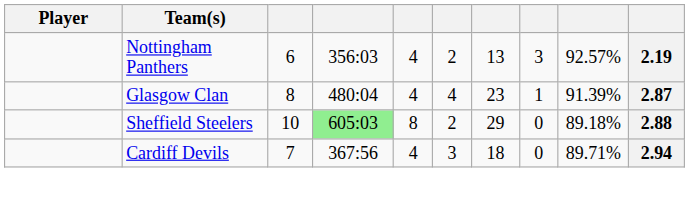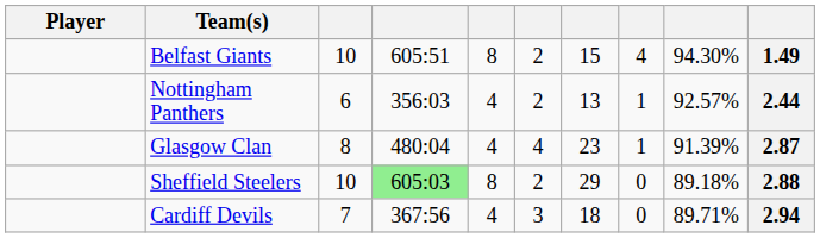+ row: Belfast Giants | 10 | 605:51 | 8 | 2 | 15 | 4 | 94.30% | 1.49
Nottingham Panthers | column 8: 3 -> 1
Nottingham Panthers | column 10: 2.19 -> 2.44
